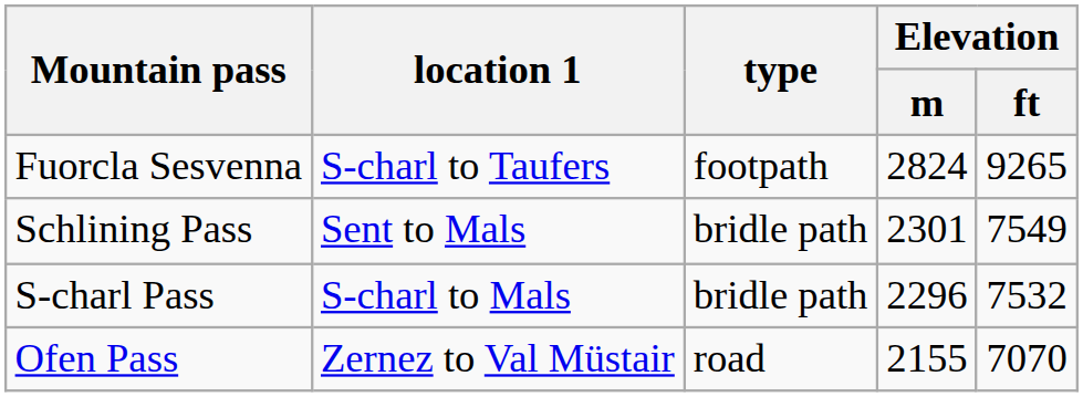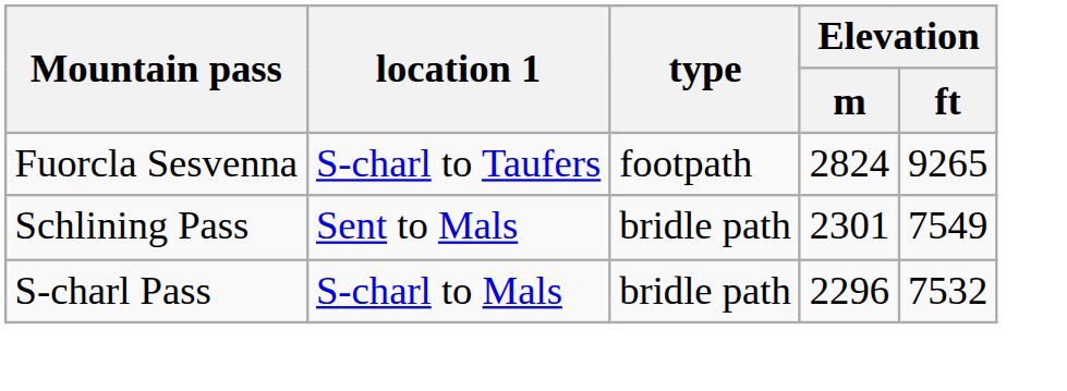- row: Ofen Pass | Zernez to Val Müstair | road | 2155 | 7070
